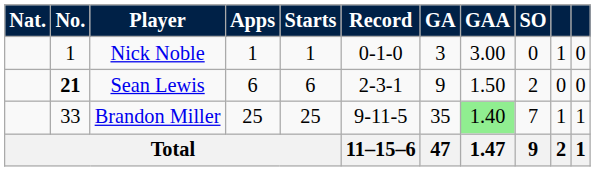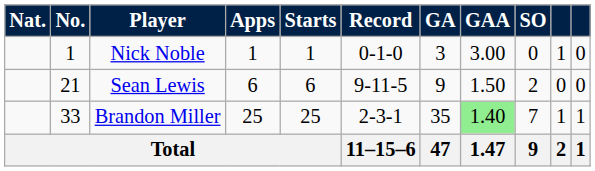Sean Lewis | No.: bold -> normal
Sean Lewis | Record: 2-3-1 -> 9-11-5
Brandon Miller | Record: 9-11-5 -> 2-3-1
